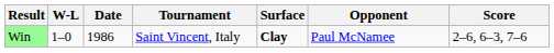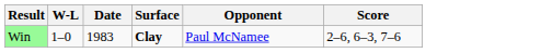- column: Tournament | Saint Vincent, Italy
Win | Date: 1986 -> 1983
